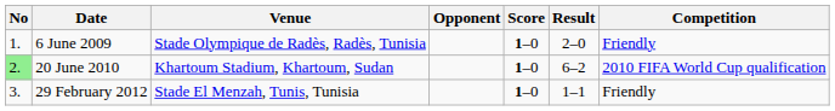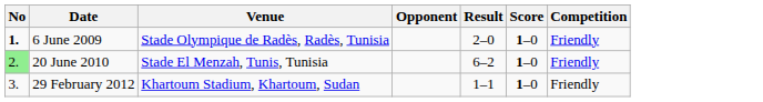columns swapped: Score <-> Result
6 June 2009 | No: normal -> bold
20 June 2010 | Venue: Khartoum Stadium, Khartoum, Sudan -> Stade El Menzah, Tunis, Tunisia
20 June 2010 | Competition: 2010 FIFA World Cup qualification -> Friendly
29 February 2012 | Venue: Stade El Menzah, Tunis, Tunisia -> Khartoum Stadium, Khartoum, Sudan
